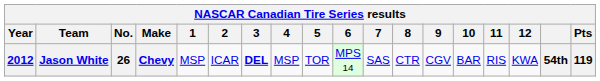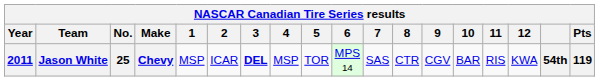Jason White | Year: 2012 -> 2011
Jason White | No.: 26 -> 25
